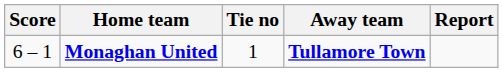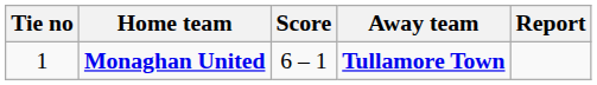columns swapped: Tie no <-> Score
